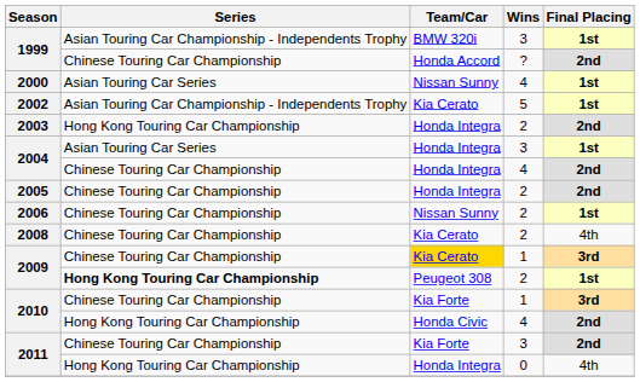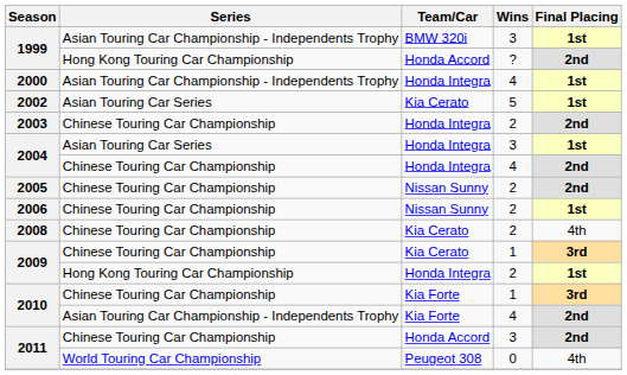1999 / ? | Series: Chinese Touring Car Championship -> Hong Kong Touring Car Championship
2000 | Series: Asian Touring Car Series -> Asian Touring Car Championship - Independents Trophy
2000 | Team/Car: Nissan Sunny -> Honda Integra
2002 | Series: Asian Touring Car Championship - Independents Trophy -> Asian Touring Car Series
2003 | Series: Hong Kong Touring Car Championship -> Chinese Touring Car Championship
2005 | Team/Car: Honda Integra -> Nissan Sunny
2009 / 1 | Team/Car: gold background -> no background
2009 / 2 | Series: bold -> normal
2009 / 2 | Team/Car: Peugeot 308 -> Honda Integra
2010 / 4 | Series: Hong Kong Touring Car Championship -> Asian Touring Car Championship - Independents Trophy
2010 / 4 | Team/Car: Honda Civic -> Kia Forte
2011 / 3 | Team/Car: Kia Forte -> Honda Accord
2011 / 0 | Series: Hong Kong Touring Car Championship -> World Touring Car Championship
2011 / 0 | Team/Car: Honda Integra -> Peugeot 308
